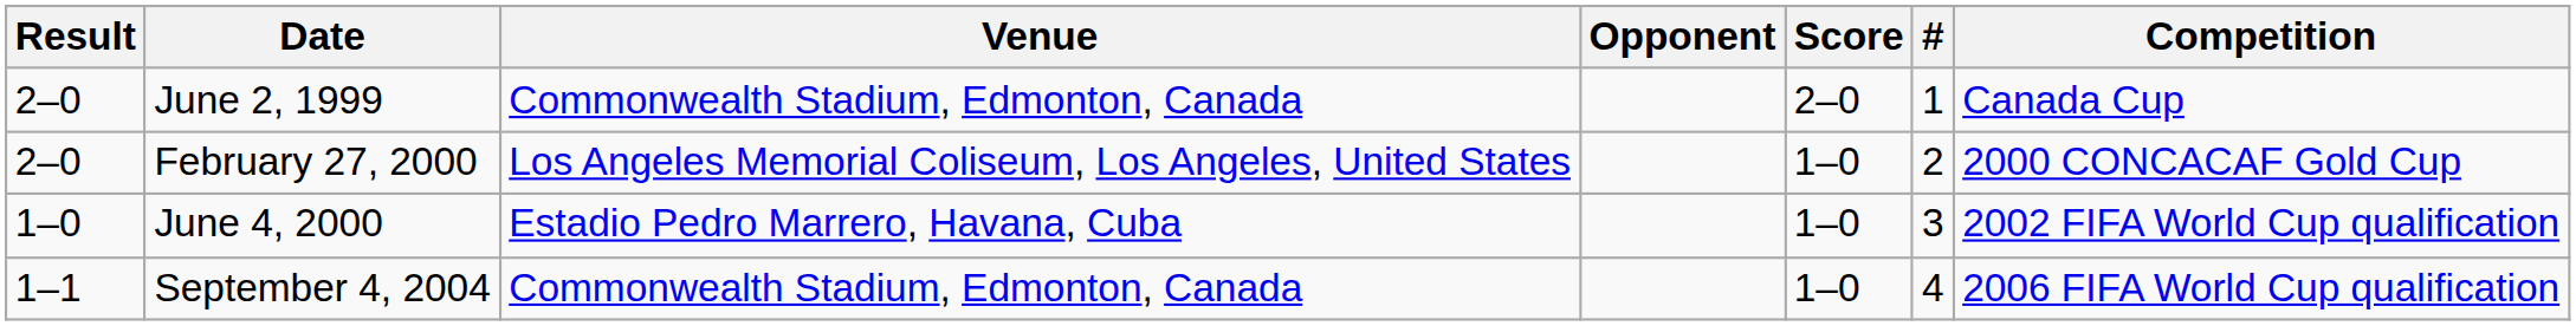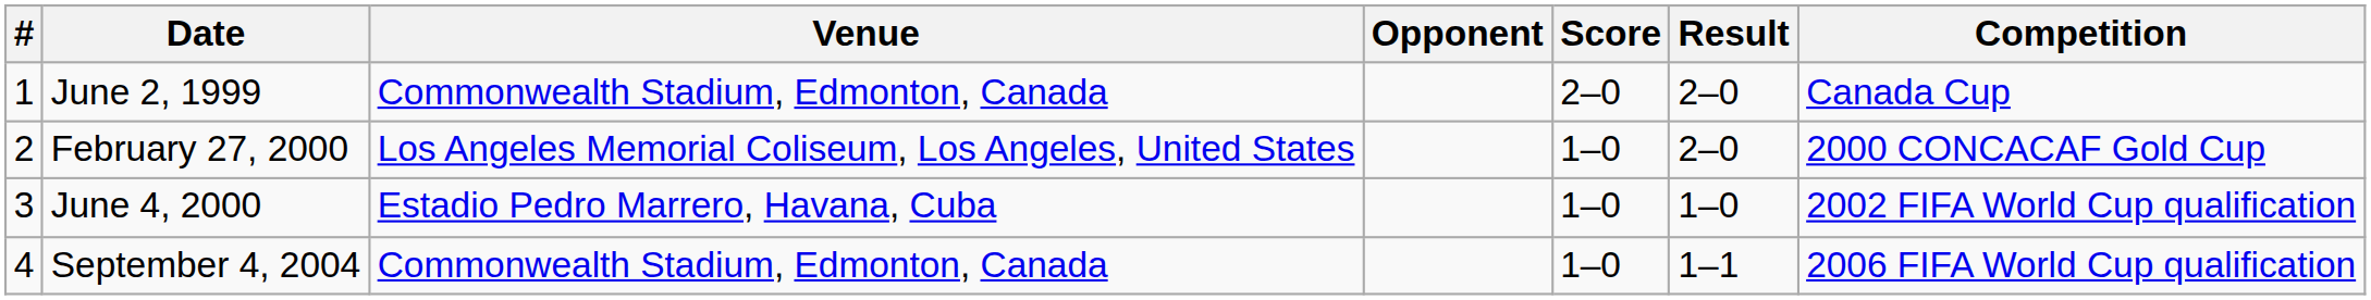columns swapped: # <-> Result
